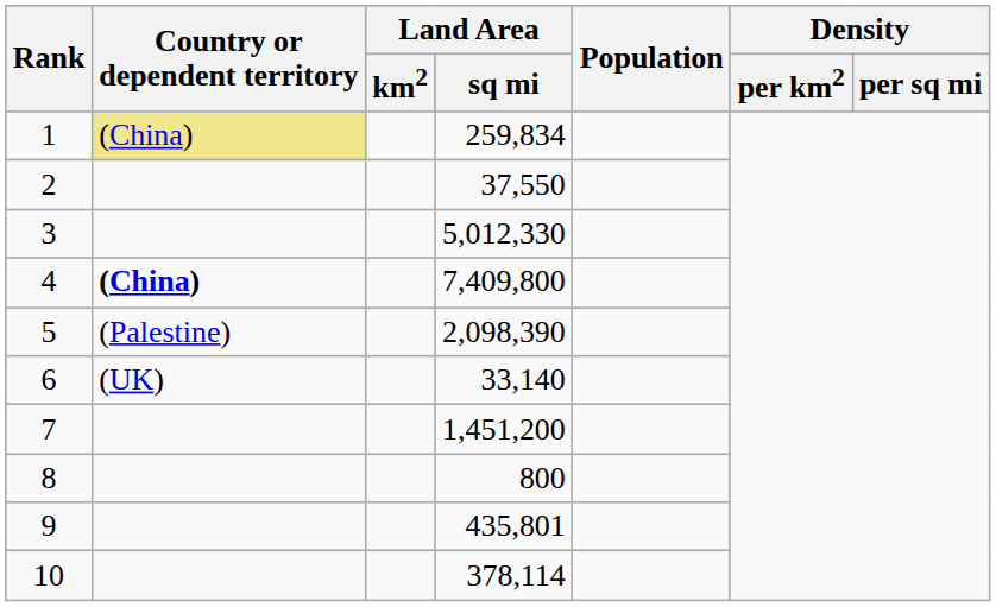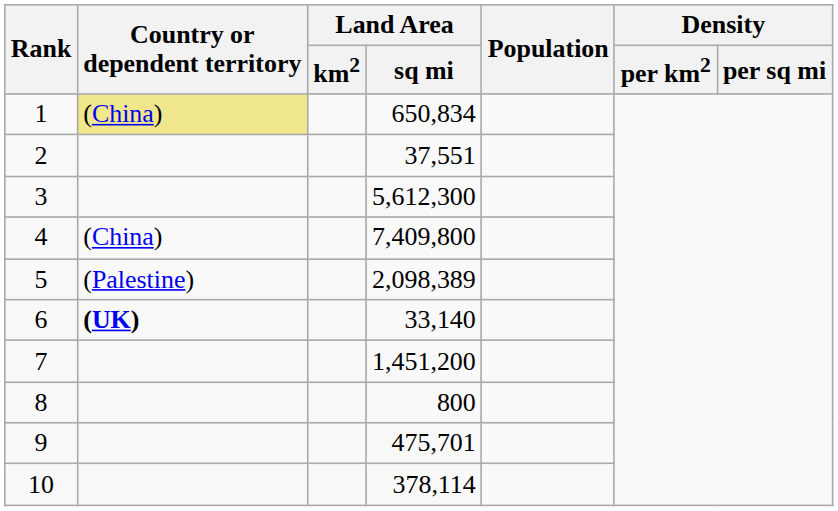1 | Land Area / sq mi: 259,834 -> 650,834
2 | Land Area / sq mi: 37,550 -> 37,551
3 | Land Area / sq mi: 5,012,330 -> 5,612,300
4 | Country or dependent territory: bold -> normal
5 | Land Area / sq mi: 2,098,390 -> 2,098,389
6 | Country or dependent territory: normal -> bold
9 | Land Area / sq mi: 435,801 -> 475,701
